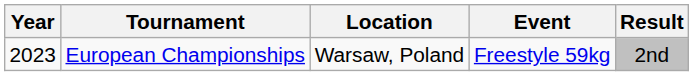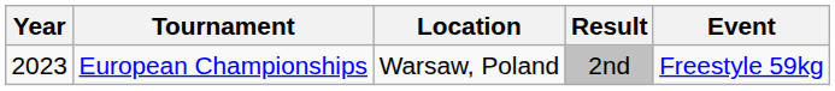columns swapped: Result <-> Event
